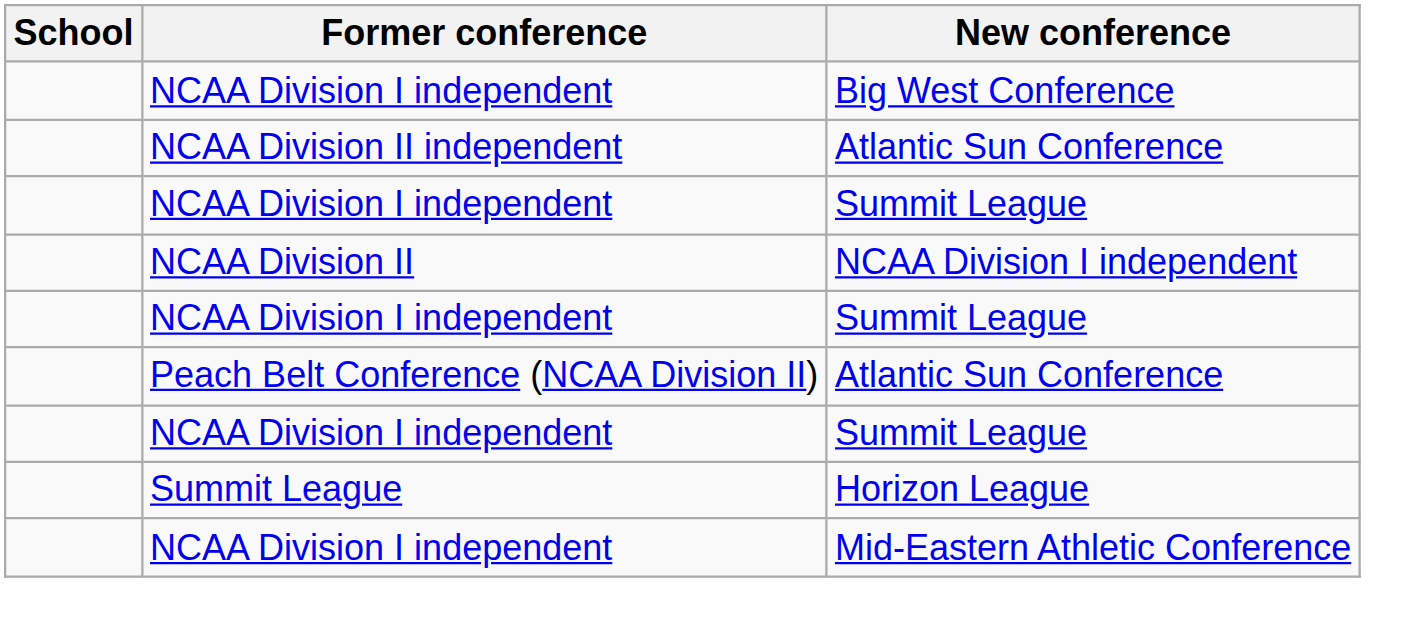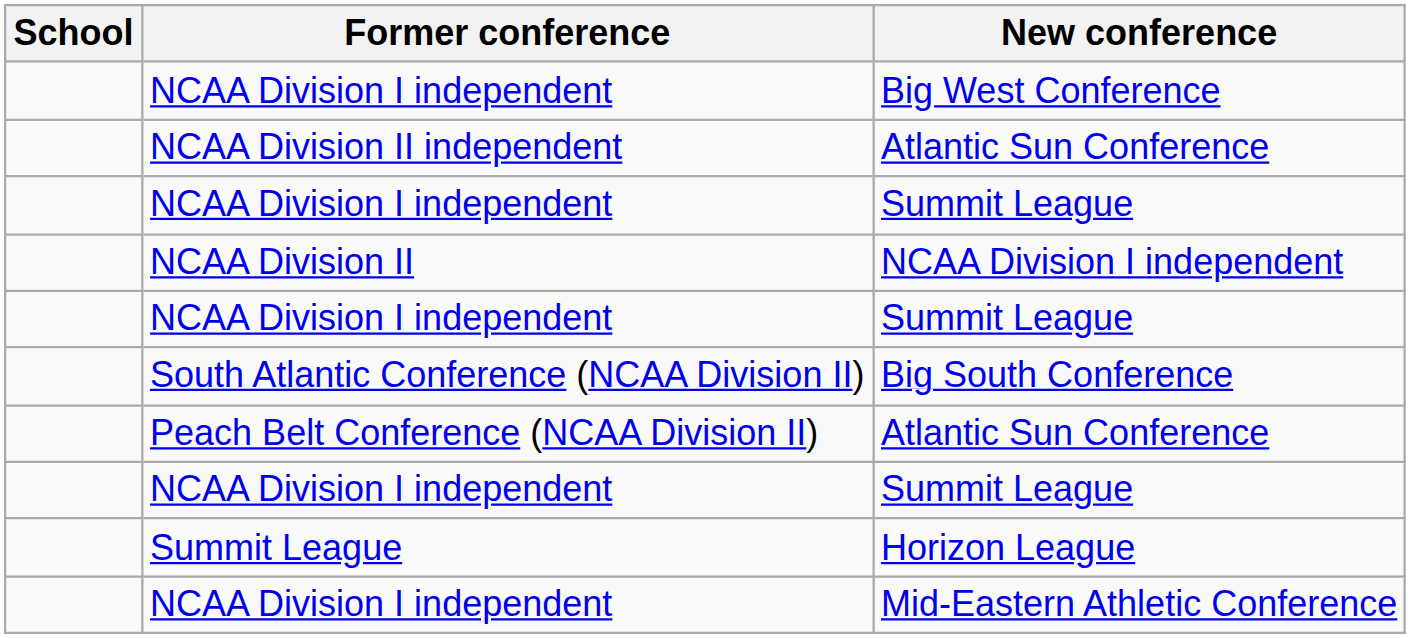+ row: South Atlantic Conference (NCAA Division II) | Big South Conference
